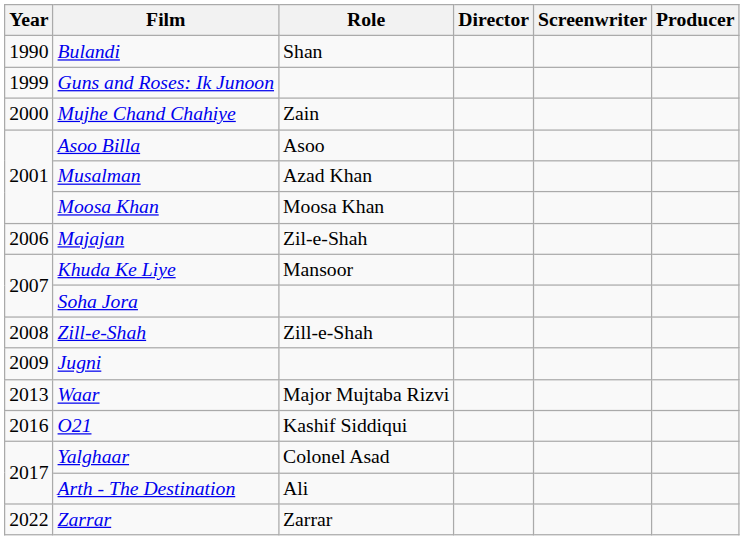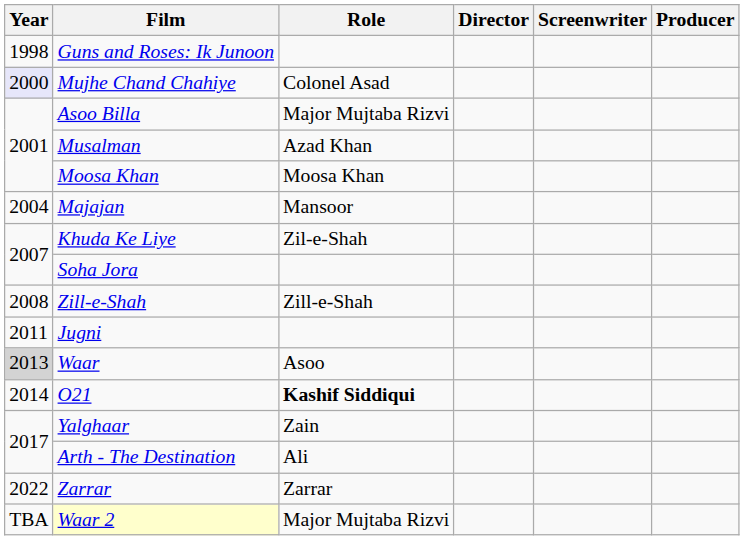- row: 1990 | Bulandi | Shan
Guns and Roses: Ik Junoon | Year: 1999 -> 1998
Mujhe Chand Chahiye | Year: no background -> lavender background
Mujhe Chand Chahiye | Role: Zain -> Colonel Asad
Asoo Billa | Role: Asoo -> Major Mujtaba Rizvi
Majajan | Year: 2006 -> 2004
Majajan | Role: Zil-e-Shah -> Mansoor
Khuda Ke Liye | Role: Mansoor -> Zil-e-Shah
Jugni | Year: 2009 -> 2011
Waar | Year: no background -> lightgrey background
Waar | Role: Major Mujtaba Rizvi -> Asoo
O21 | Year: 2016 -> 2014
O21 | Role: normal -> bold
Yalghaar | Role: Colonel Asad -> Zain
+ row: TBA | Waar 2 | Major Mujtaba Rizvi
